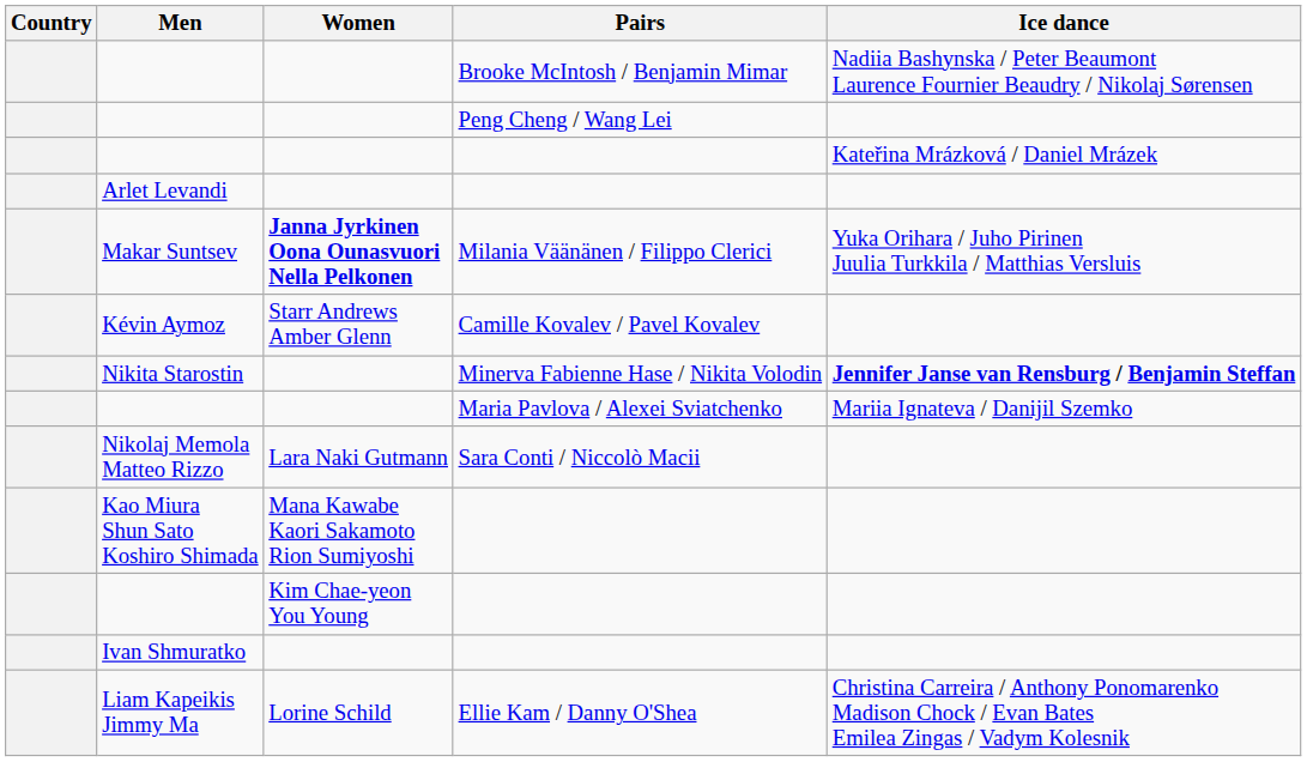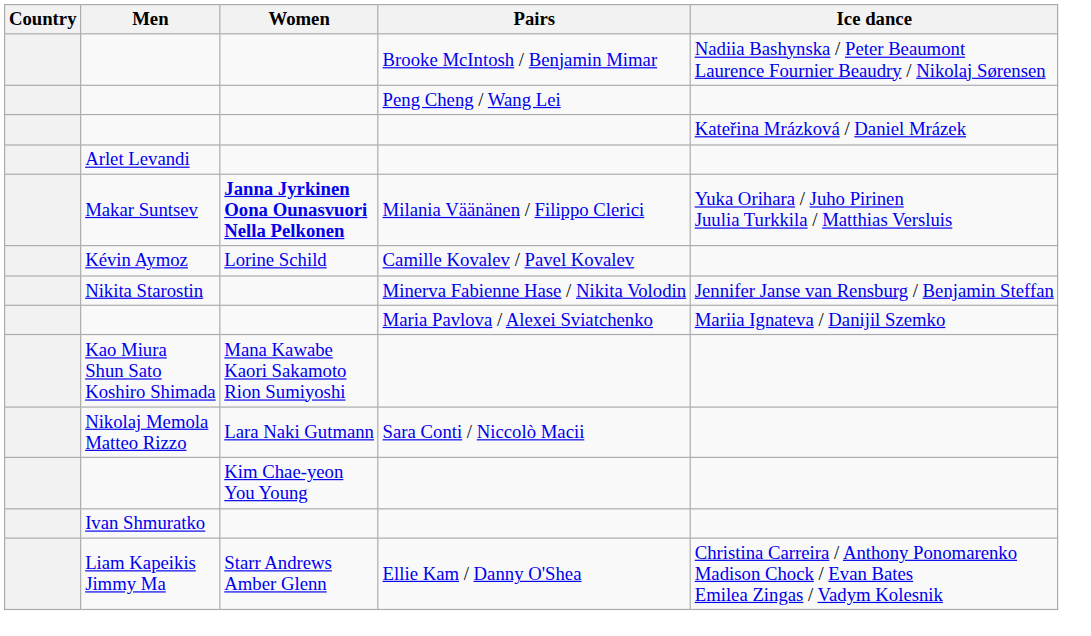Kévin Aymoz | Women: Starr Andrews Amber Glenn -> Lorine Schild
Nikita Starostin | Ice dance: bold -> normal
rows swapped: Nikolaj Memola Matteo Rizzo <-> Kao Miura Shun Sato Koshiro Shimada
Liam Kapeikis Jimmy Ma | Women: Lorine Schild -> Starr Andrews Amber Glenn
